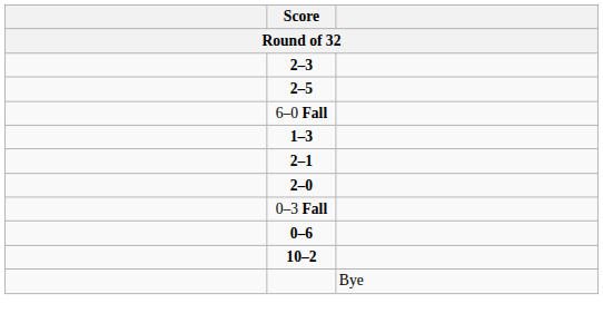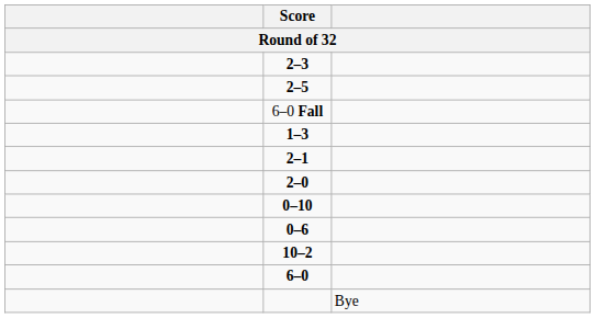+ row: 0–10
- row: 0–3 Fall
+ row: 6–0
